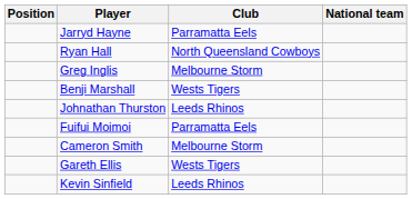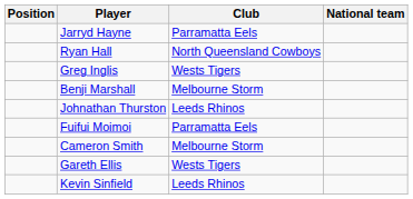Greg Inglis | Club: Melbourne Storm -> Wests Tigers
Benji Marshall | Club: Wests Tigers -> Melbourne Storm
